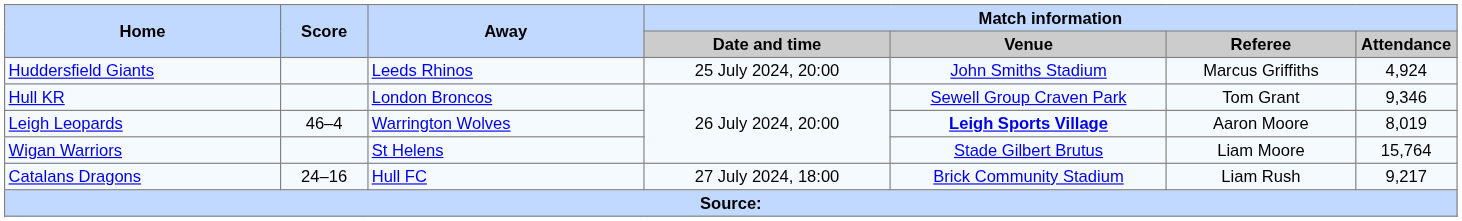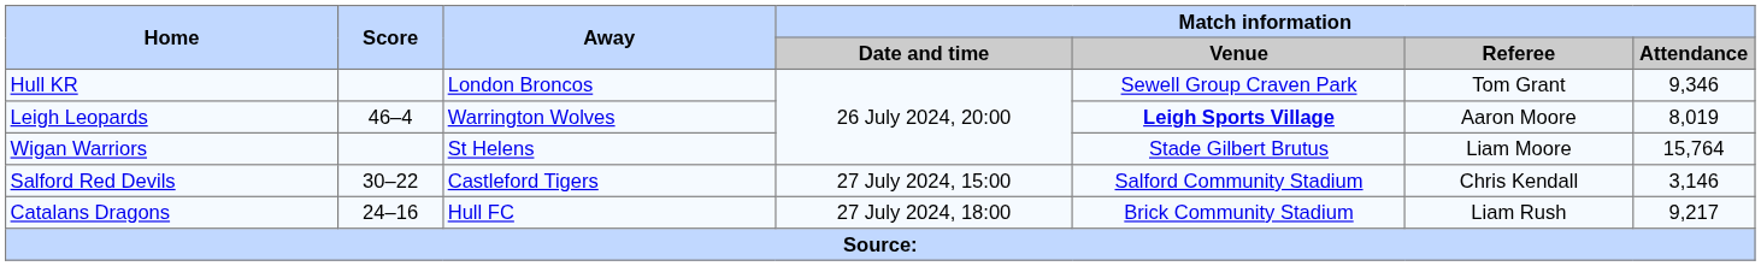- row: Huddersfield Giants | Leeds Rhinos | 25 July 2024, 20:00 | John Smiths Stadium | Marcus Griffiths | 4,924
+ row: Salford Red Devils | 30–22 | Castleford Tigers | 27 July 2024, 15:00 | Salford Community Stadium | Chris Kendall | 3,146
